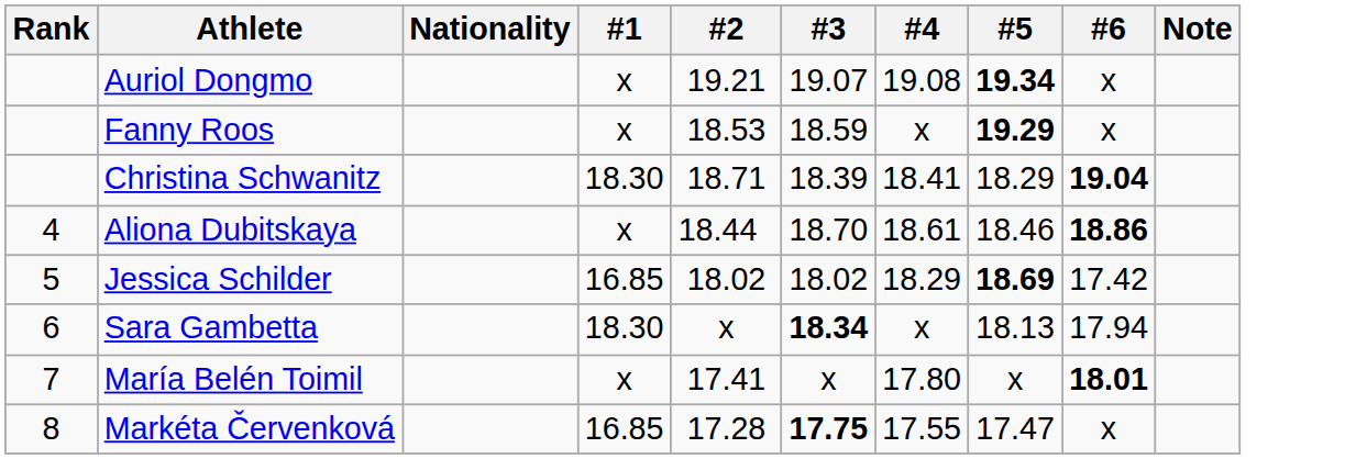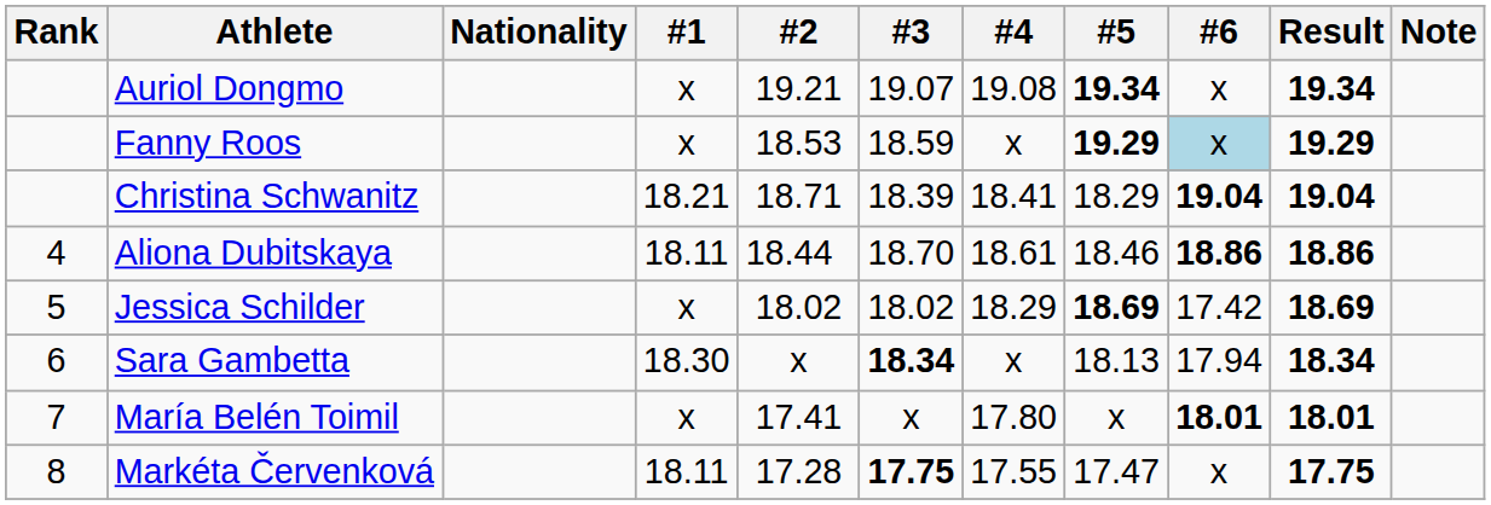+ column: Result | 19.34 | 19.29 | 19.04 | 18.86 | 18.69 | 18.34 | 18.01 | 17.75
Fanny Roos | #6: no background -> lightblue background
Christina Schwanitz | #1: 18.30 -> 18.21
Aliona Dubitskaya | #1: x -> 18.11
Jessica Schilder | #1: 16.85 -> x
Markéta Červenková | #1: 16.85 -> 18.11
